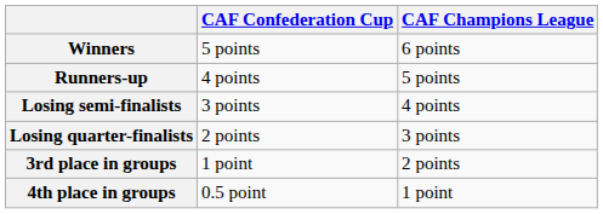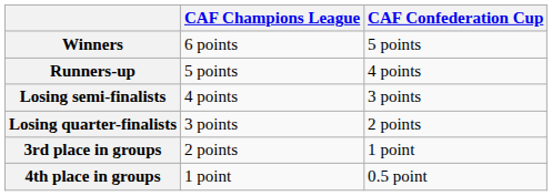columns swapped: CAF Champions League <-> CAF Confederation Cup
